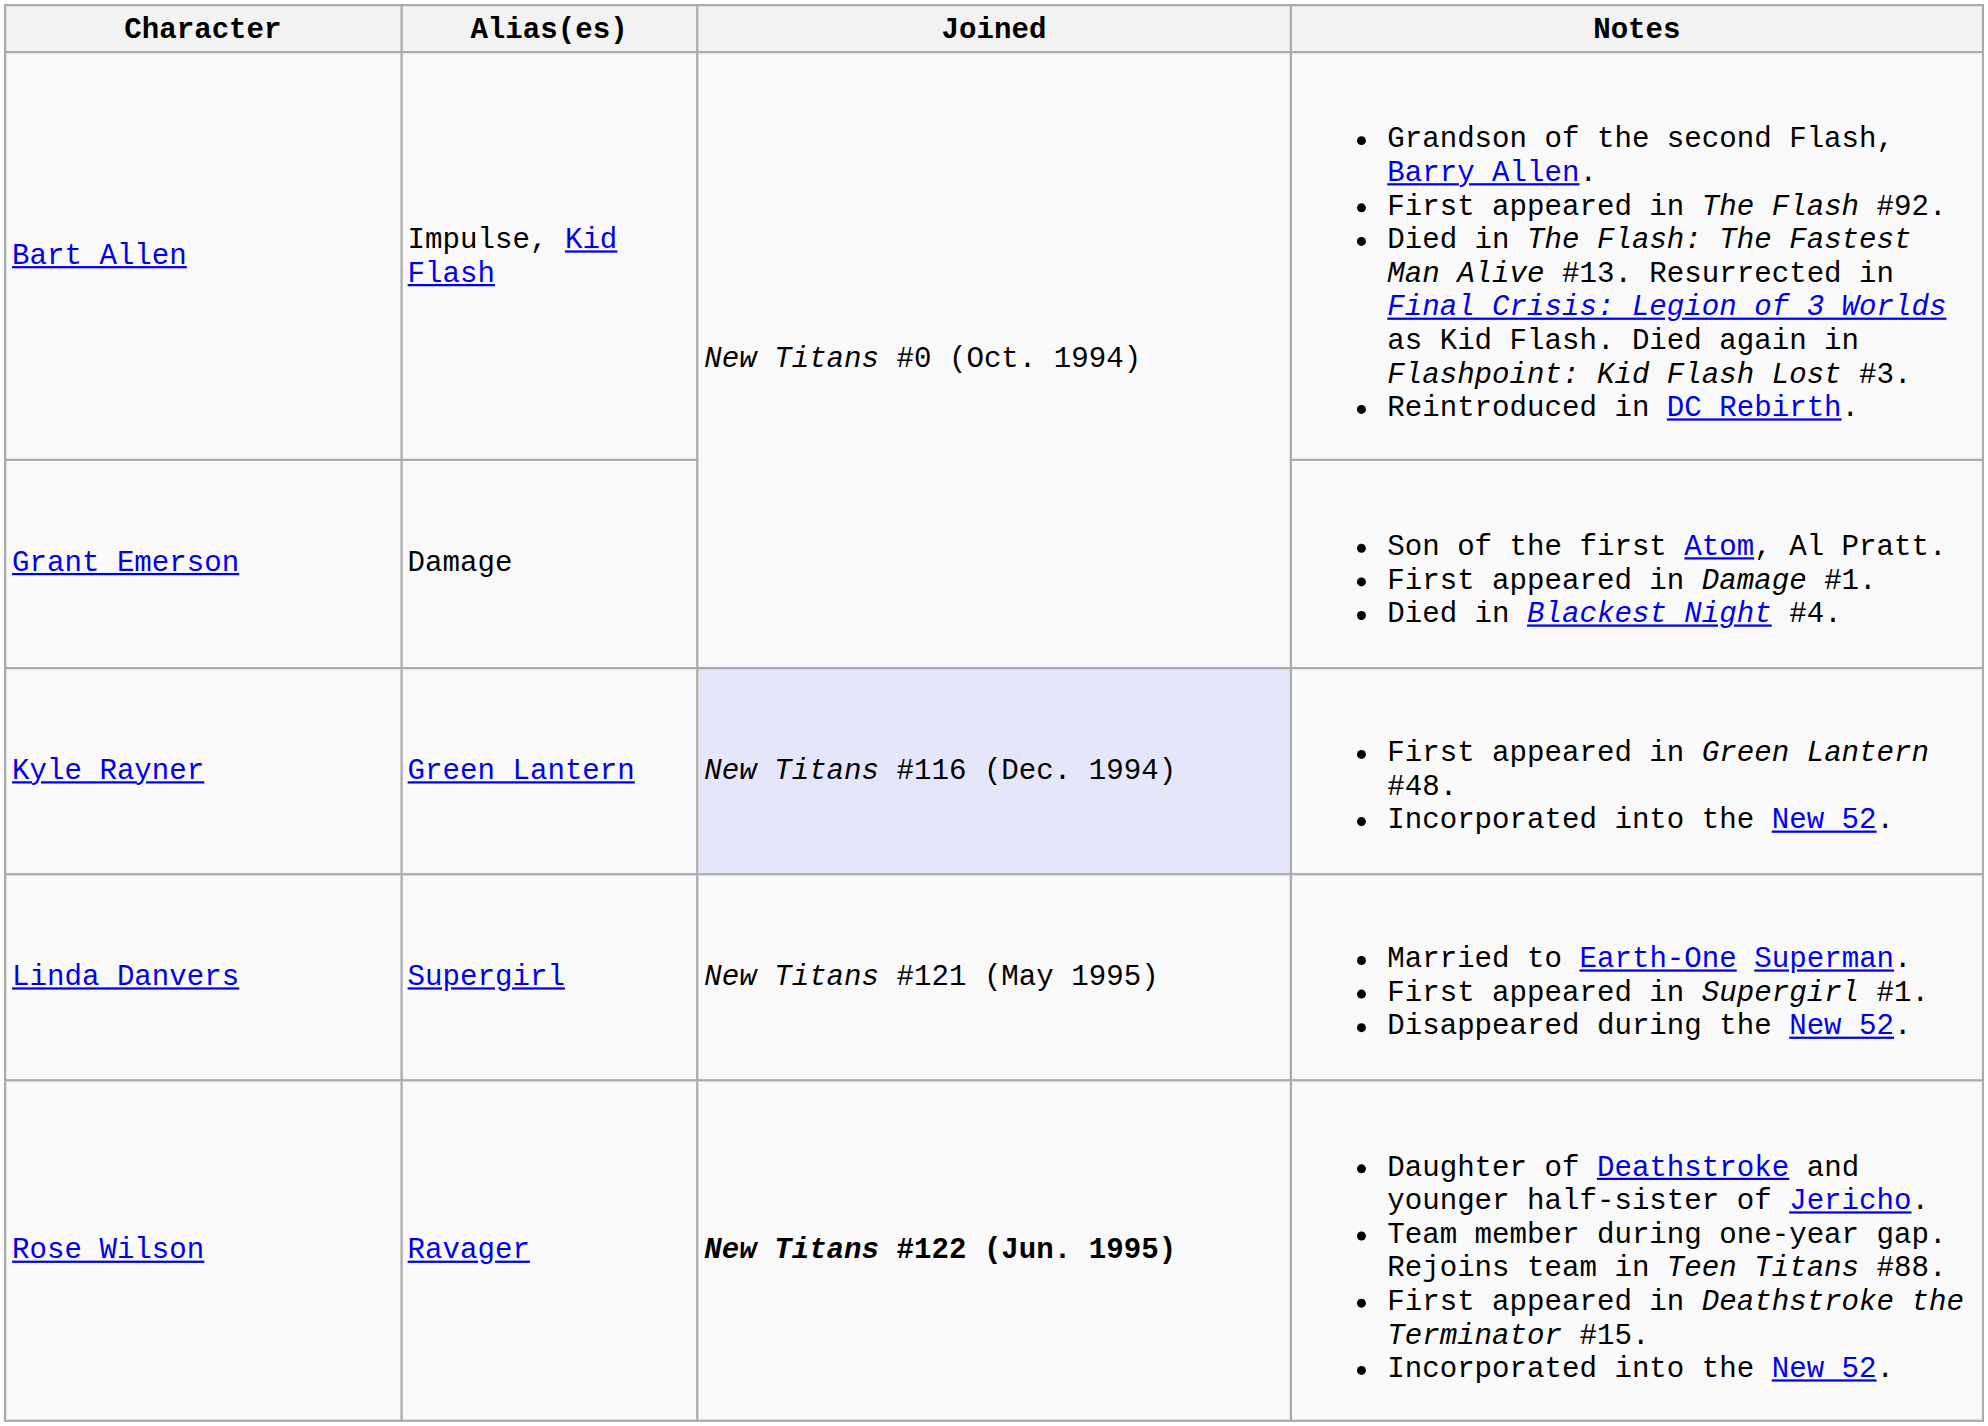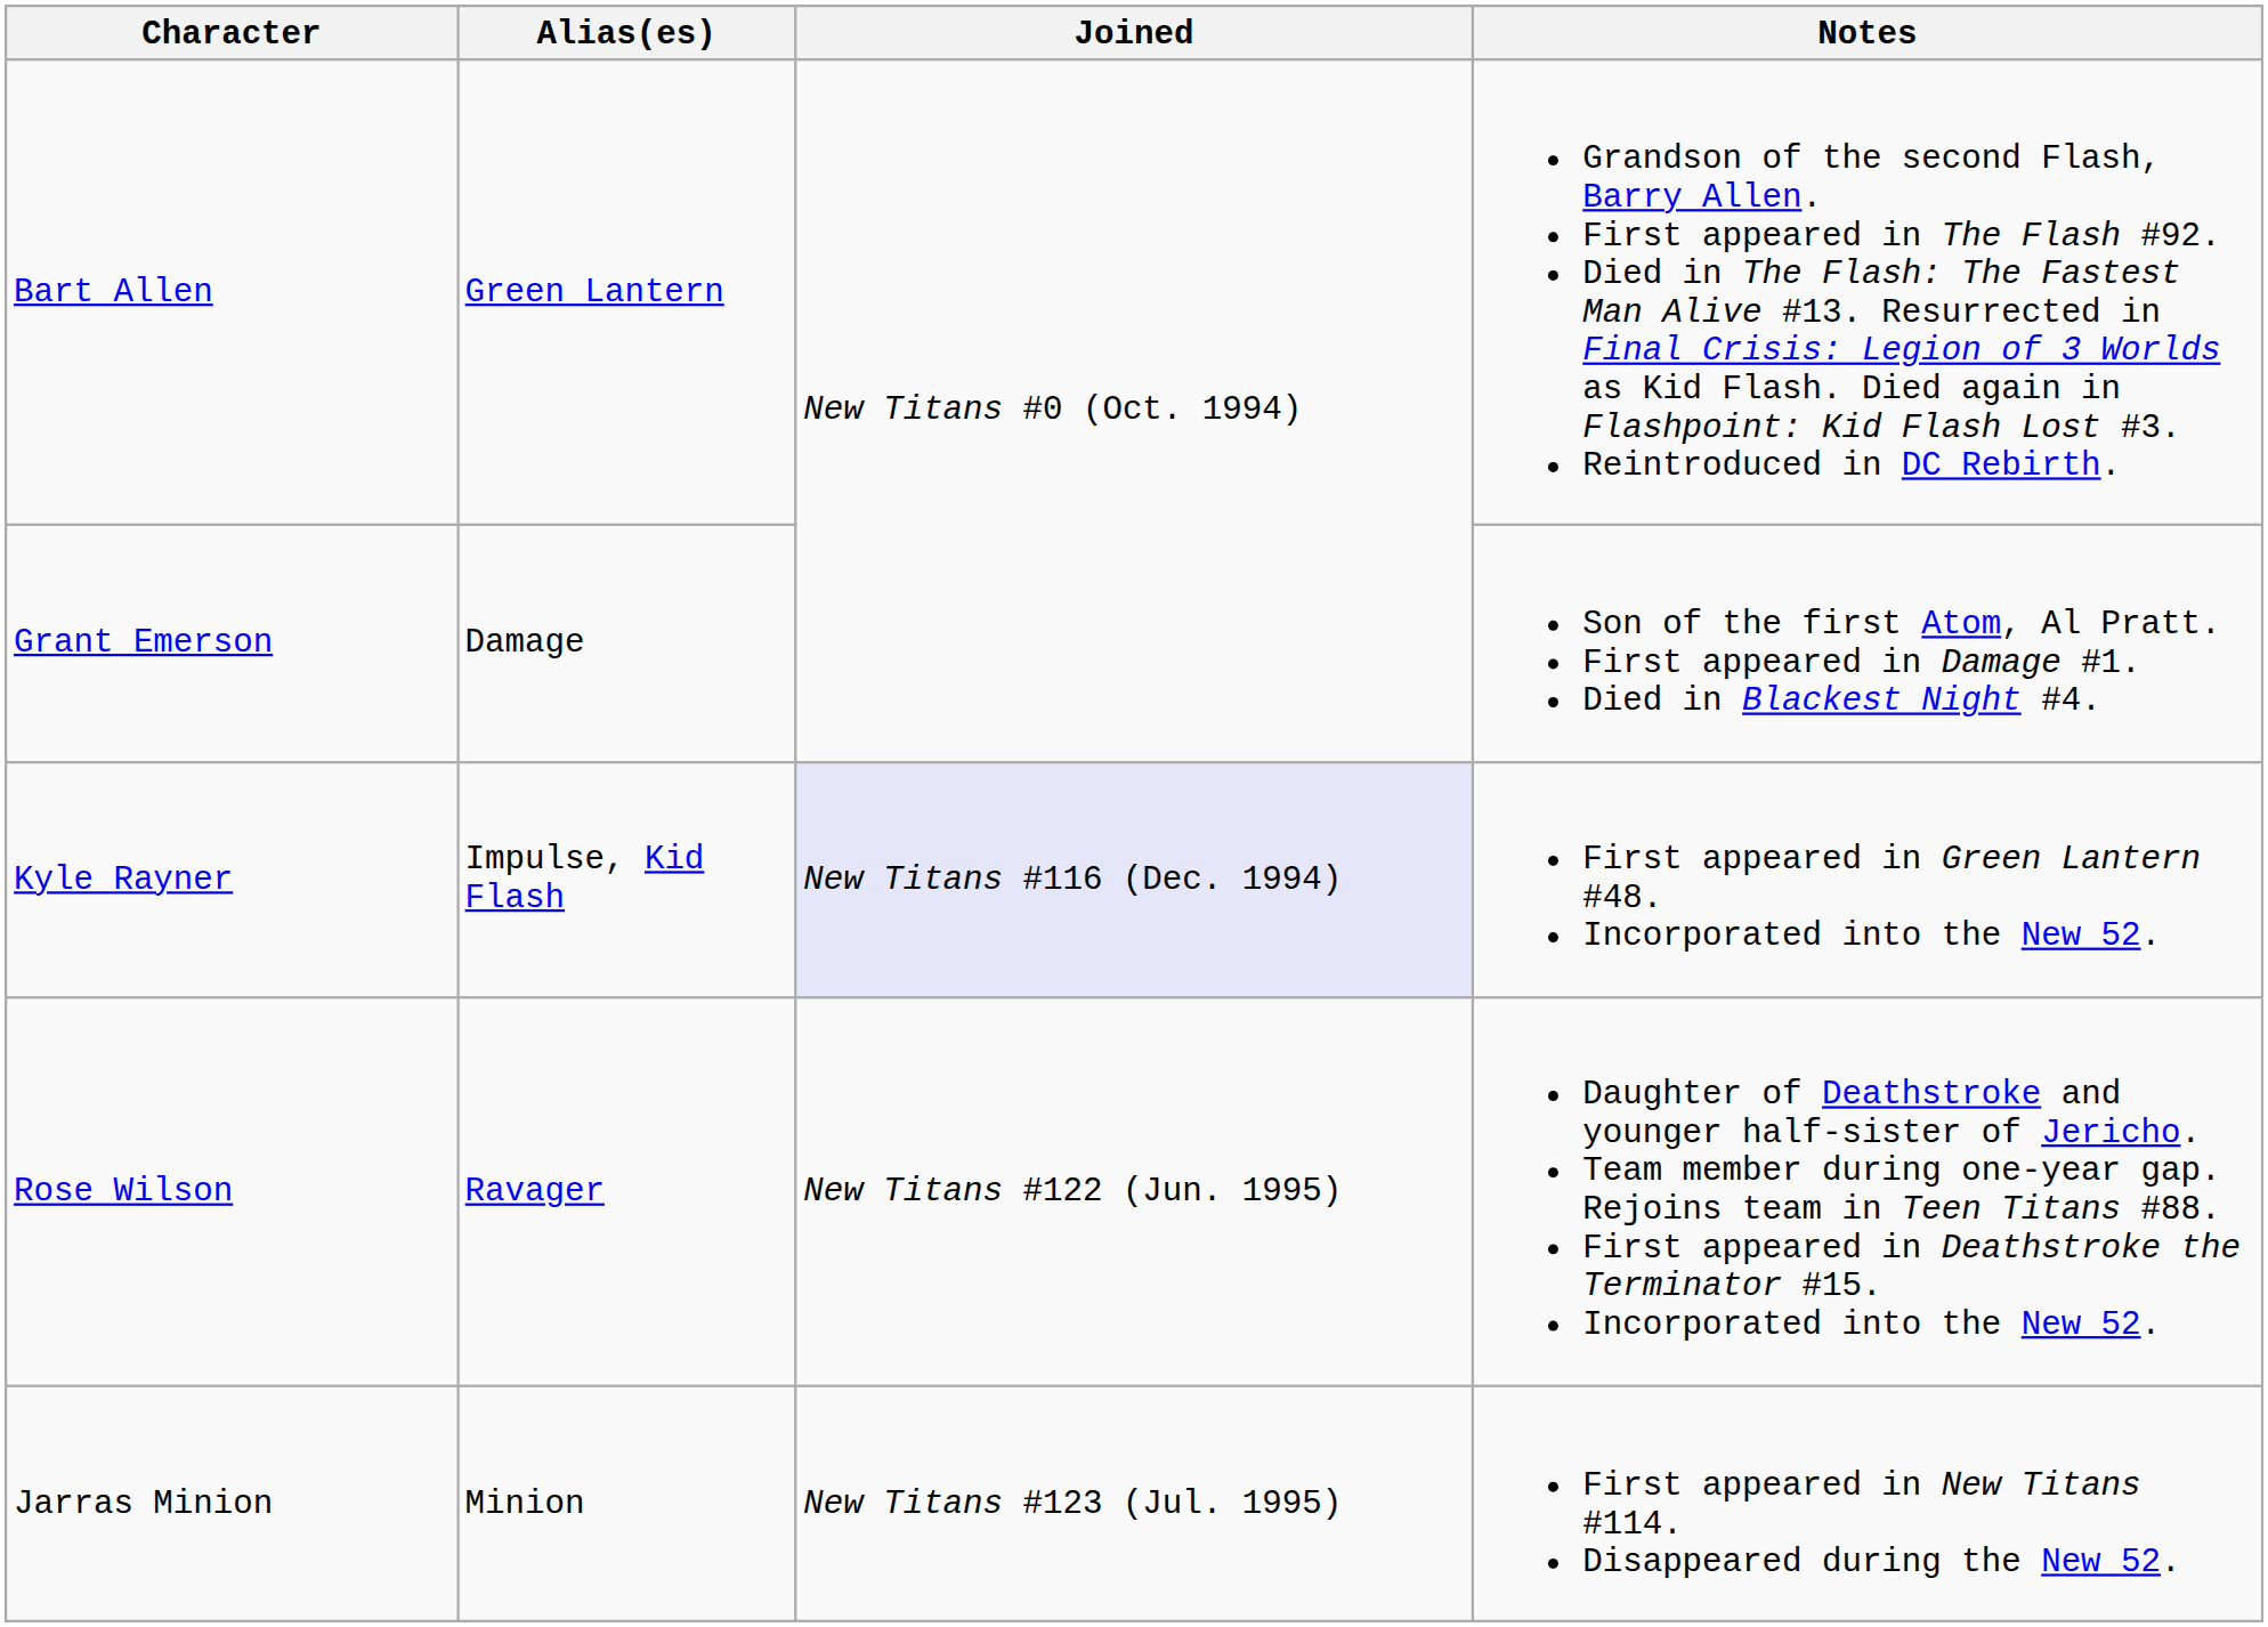Bart Allen | Alias(es): Impulse, Kid Flash -> Green Lantern
Kyle Rayner | Alias(es): Green Lantern -> Impulse, Kid Flash
- row: Linda Danvers | Supergirl | New Titans #121 (May 1995) | Married to Earth-One Superman. First appeared in Supergirl #1. Disappeared during the New 52.
Rose Wilson | Joined: bold -> normal
+ row: Jarras Minion | Minion | New Titans #123 (Jul. 1995) | First appeared in New Titans #114. Disappeared during the New 52.
